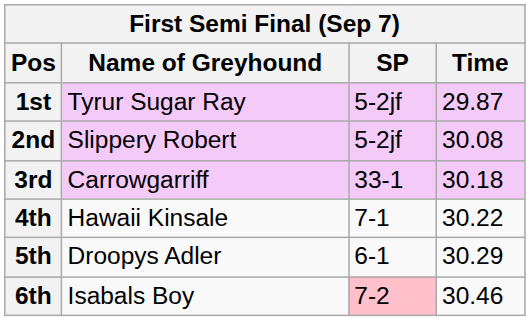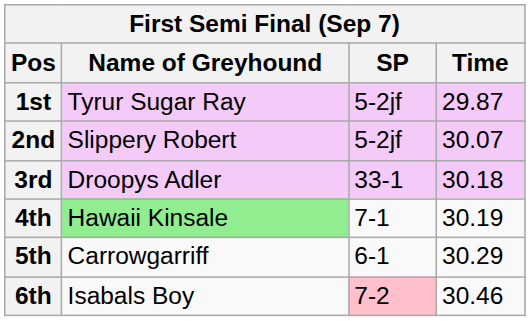2nd | Time: 30.08 -> 30.07
3rd | Name of Greyhound: Carrowgarriff -> Droopys Adler
4th | Name of Greyhound: no background -> lightgreen background
4th | Time: 30.22 -> 30.19
5th | Name of Greyhound: Droopys Adler -> Carrowgarriff
